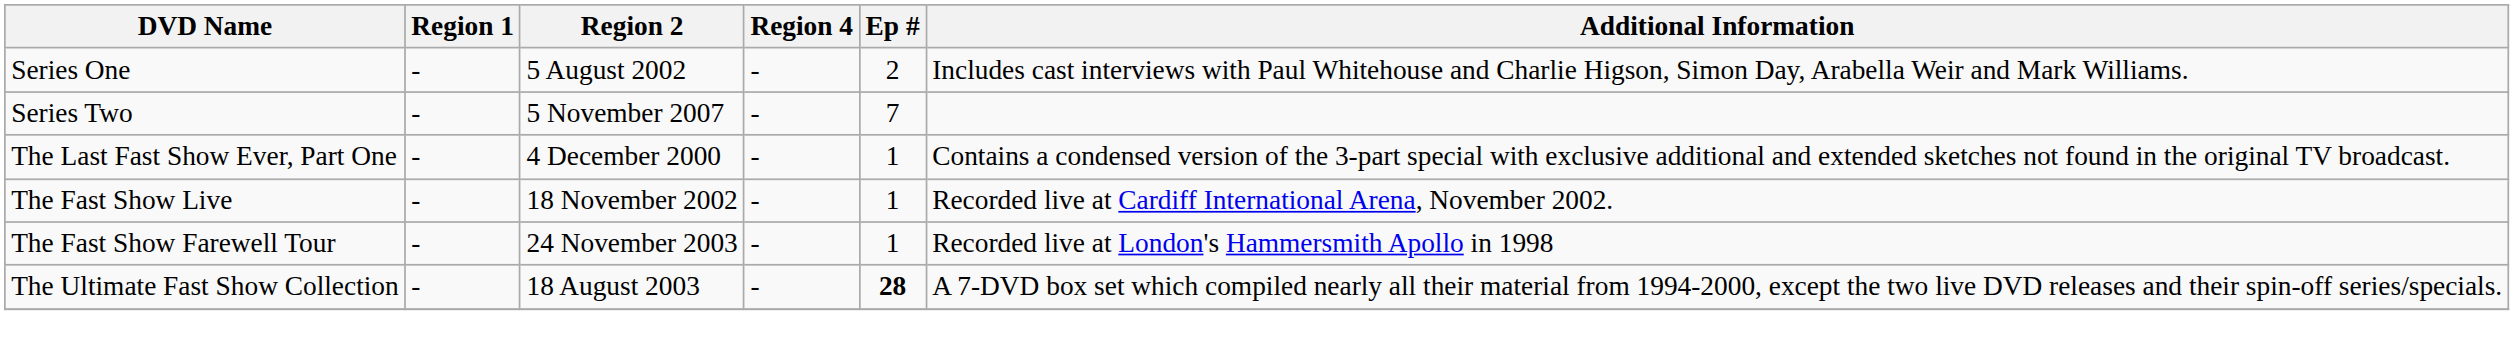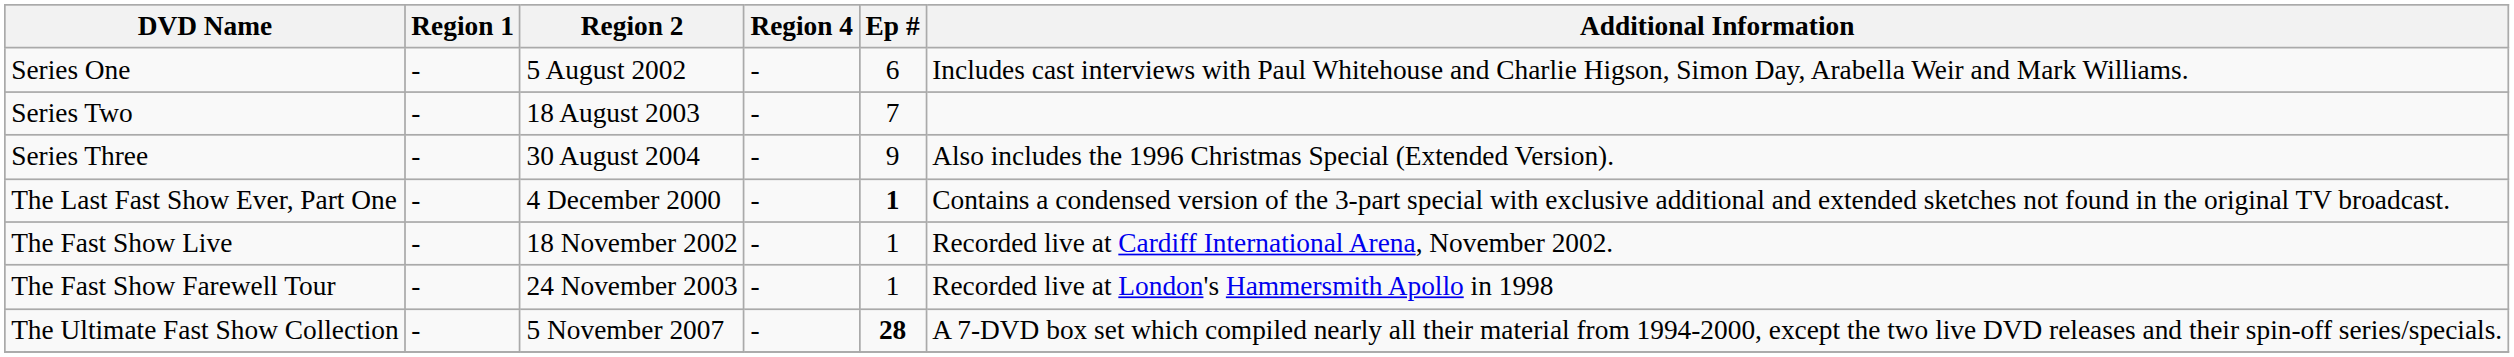Series One | Ep #: 2 -> 6
Series Two | Region 2: 5 November 2007 -> 18 August 2003
+ row: Series Three | - | 30 August 2004 | - | 9 | Also includes the 1996 Christmas Special (Extended Version).
The Last Fast Show Ever, Part One | Ep #: normal -> bold
The Ultimate Fast Show Collection | Region 2: 18 August 2003 -> 5 November 2007
